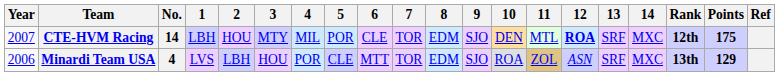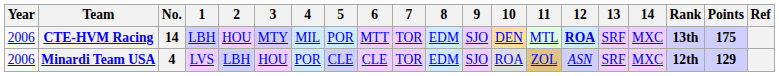CTE-HVM Racing | Year: 2007 -> 2006
CTE-HVM Racing | 6: CLE -> MTT
CTE-HVM Racing | Rank: 12th -> 13th
Minardi Team USA | 6: MTT -> CLE
Minardi Team USA | Rank: 13th -> 12th
